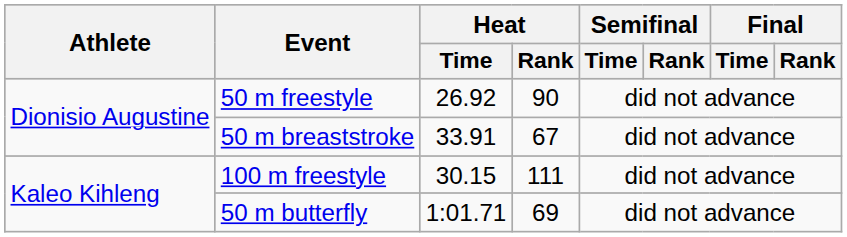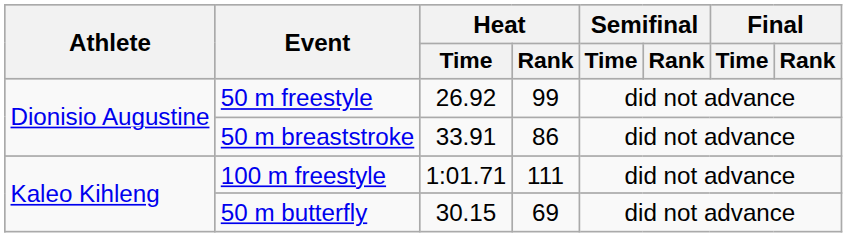50 m freestyle | Heat / Rank: 90 -> 99
50 m breaststroke | Heat / Rank: 67 -> 86
100 m freestyle | Heat / Time: 30.15 -> 1:01.71
50 m butterfly | Heat / Time: 1:01.71 -> 30.15
